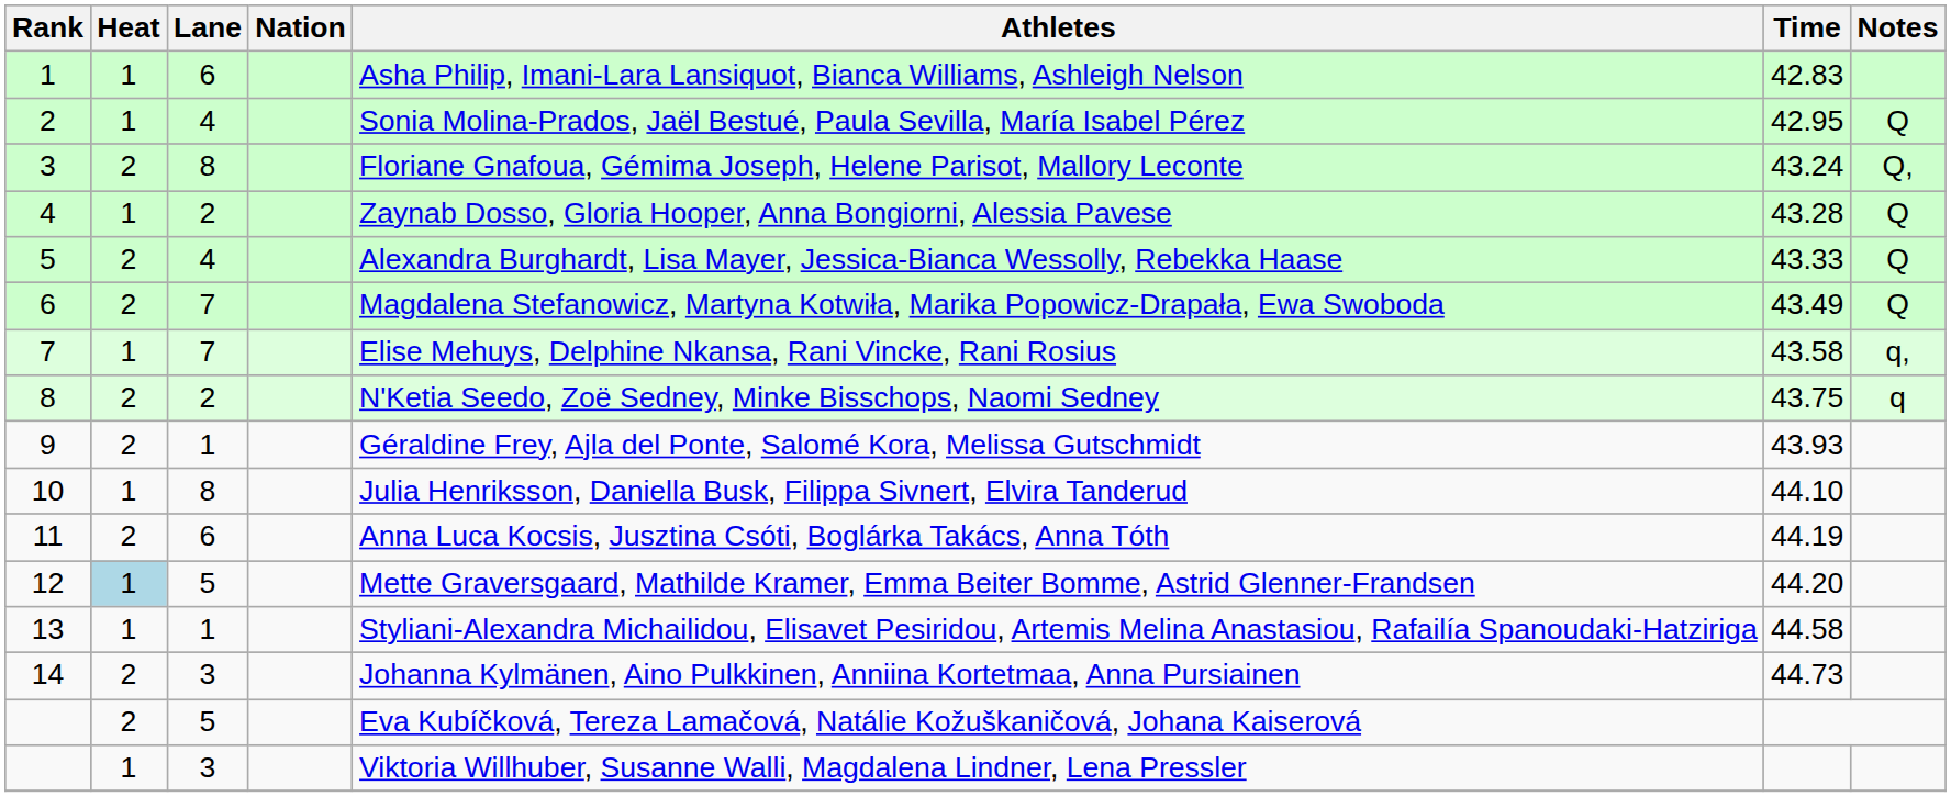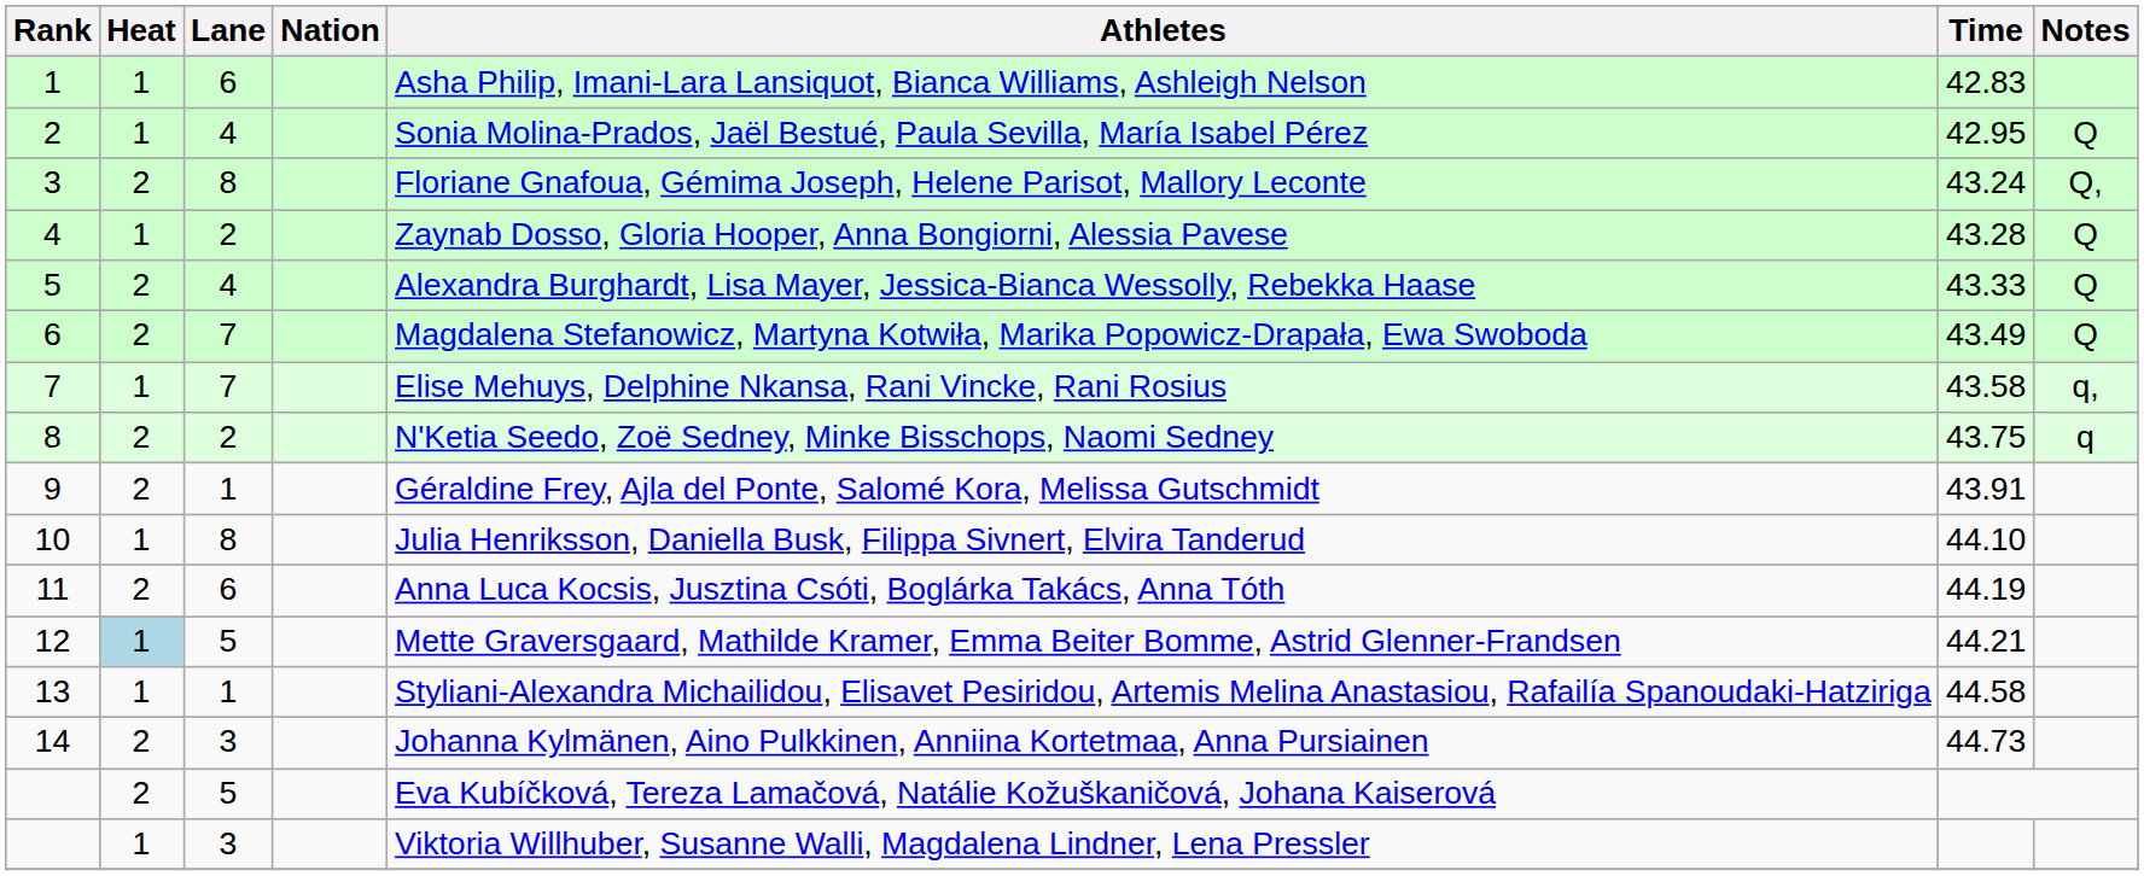9 | Time: 43.93 -> 43.91
12 | Time: 44.20 -> 44.21
